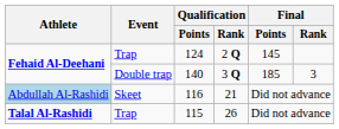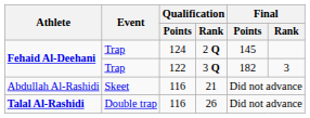3 Q | Event: Double trap -> Trap
3 Q | Qualification / Points: 140 -> 122
3 Q | Final / Points: 185 -> 182
21 | Athlete: lightblue background -> no background
26 | Event: Trap -> Double trap
26 | Qualification / Points: 115 -> 116
